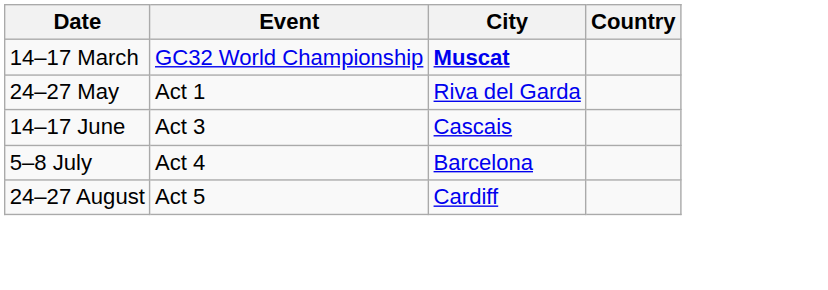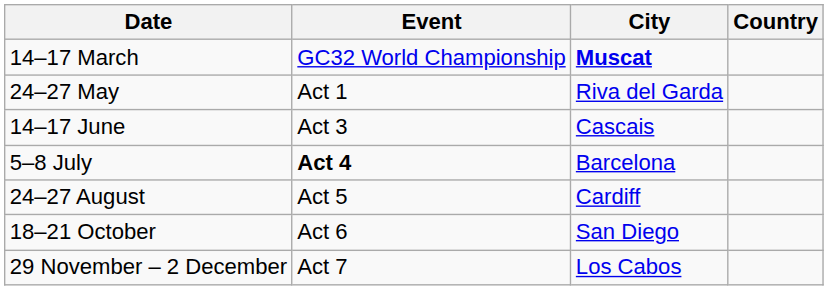5–8 July | Event: normal -> bold
+ row: 18–21 October | Act 6 | San Diego
+ row: 29 November – 2 December | Act 7 | Los Cabos
